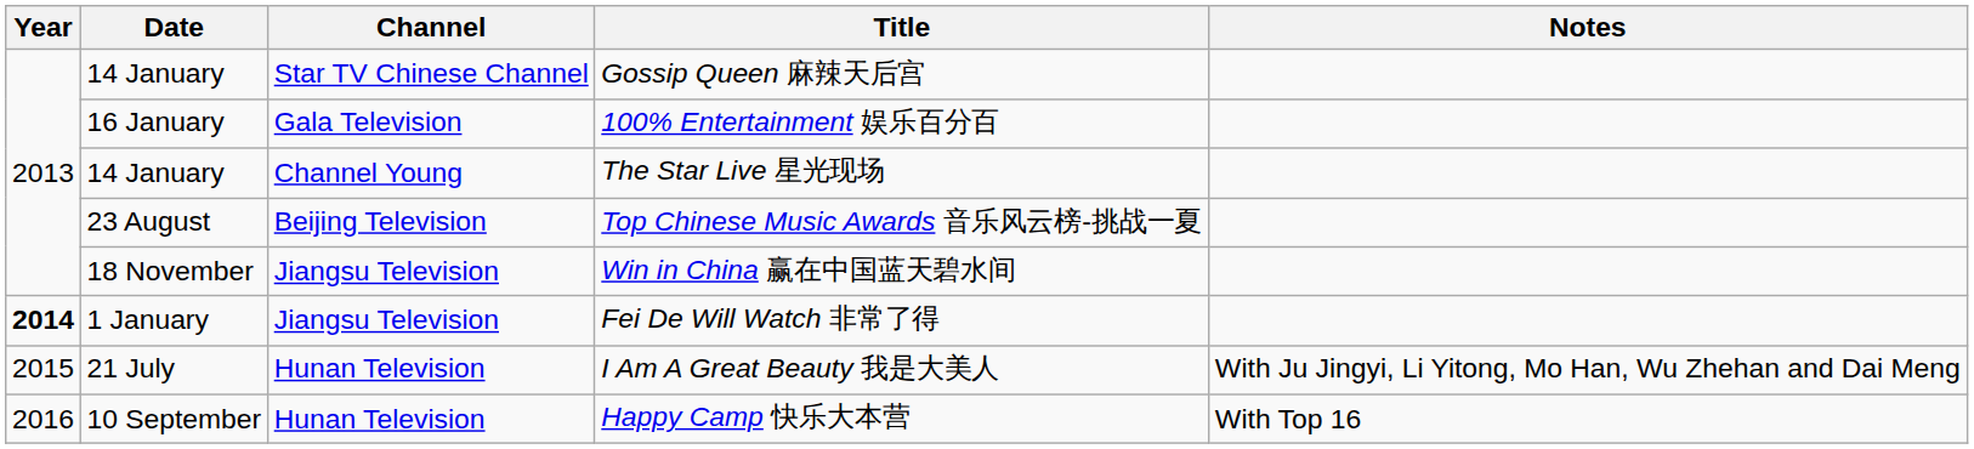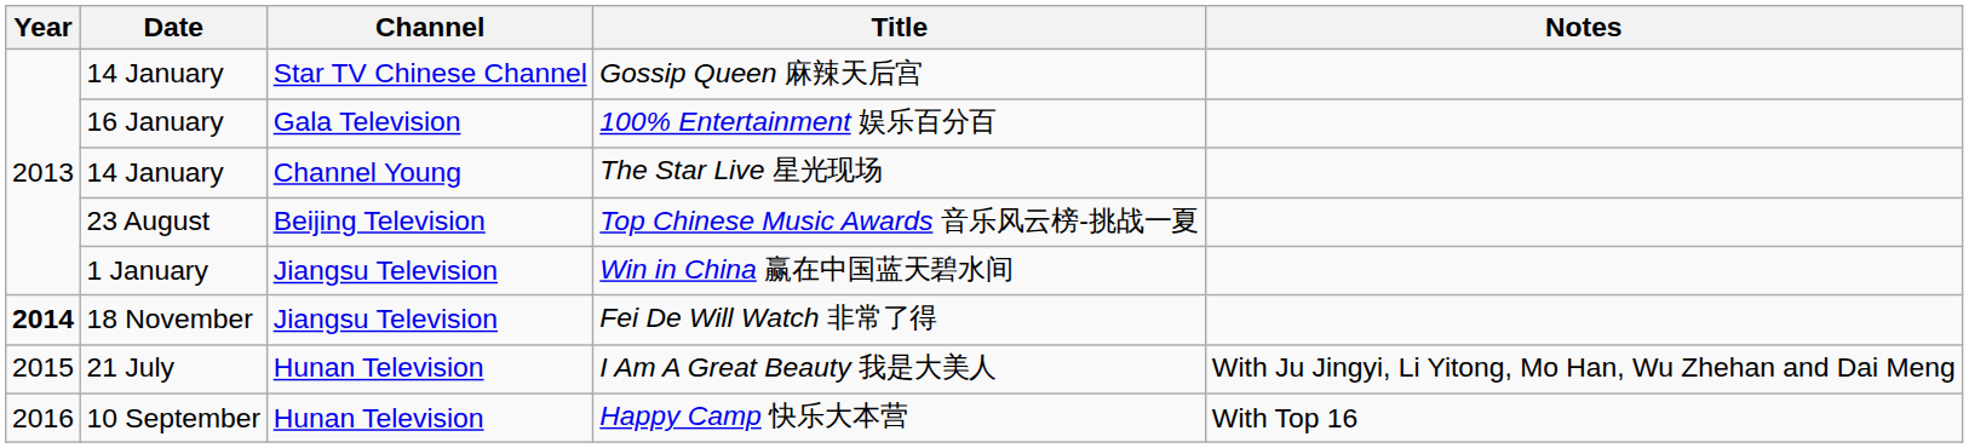Win in China 赢在中国蓝天碧水间 | Date: 18 November -> 1 January
Fei De Will Watch 非常了得 | Date: 1 January -> 18 November
